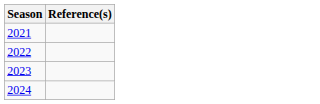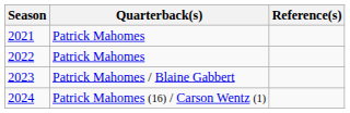+ column: Quarterback(s) | Patrick Mahomes | Patrick Mahomes | Patrick Mahomes / Blaine Gabbert | Patrick Mahomes (16) / Carson Wentz (1)
